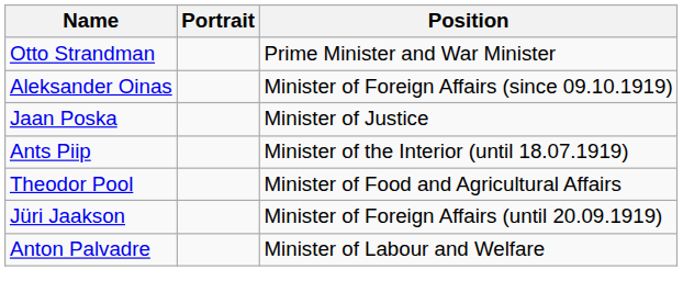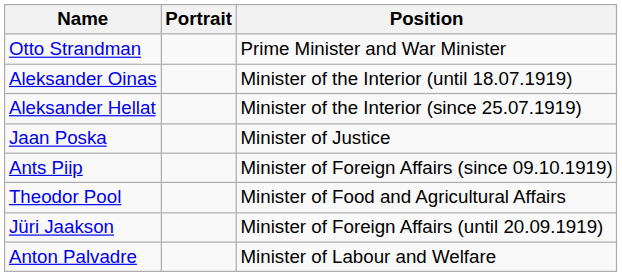Aleksander Oinas | Position: Minister of Foreign Affairs (since 09.10.1919) -> Minister of the Interior (until 18.07.1919)
+ row: Aleksander Hellat | Minister of the Interior (since 25.07.1919)
Ants Piip | Position: Minister of the Interior (until 18.07.1919) -> Minister of Foreign Affairs (since 09.10.1919)
